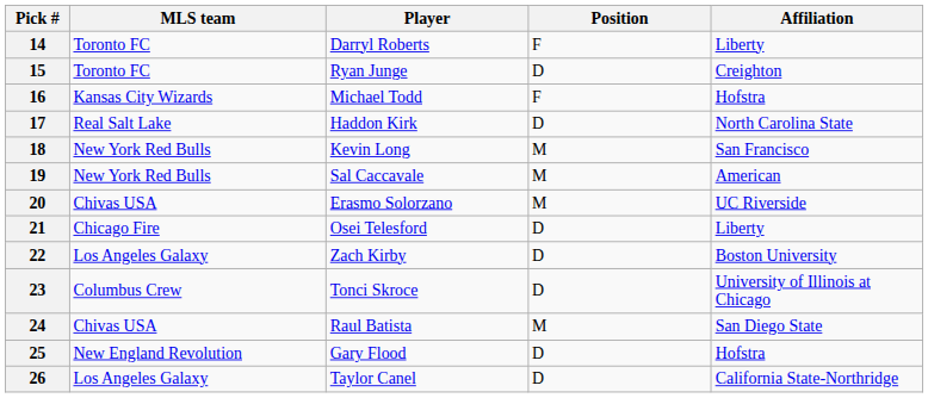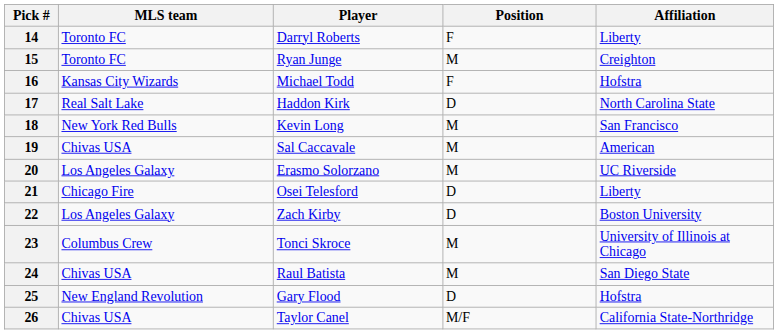15 | Position: D -> M
19 | MLS team: New York Red Bulls -> Chivas USA
20 | MLS team: Chivas USA -> Los Angeles Galaxy
23 | Position: D -> M
26 | MLS team: Los Angeles Galaxy -> Chivas USA
26 | Position: D -> M/F
